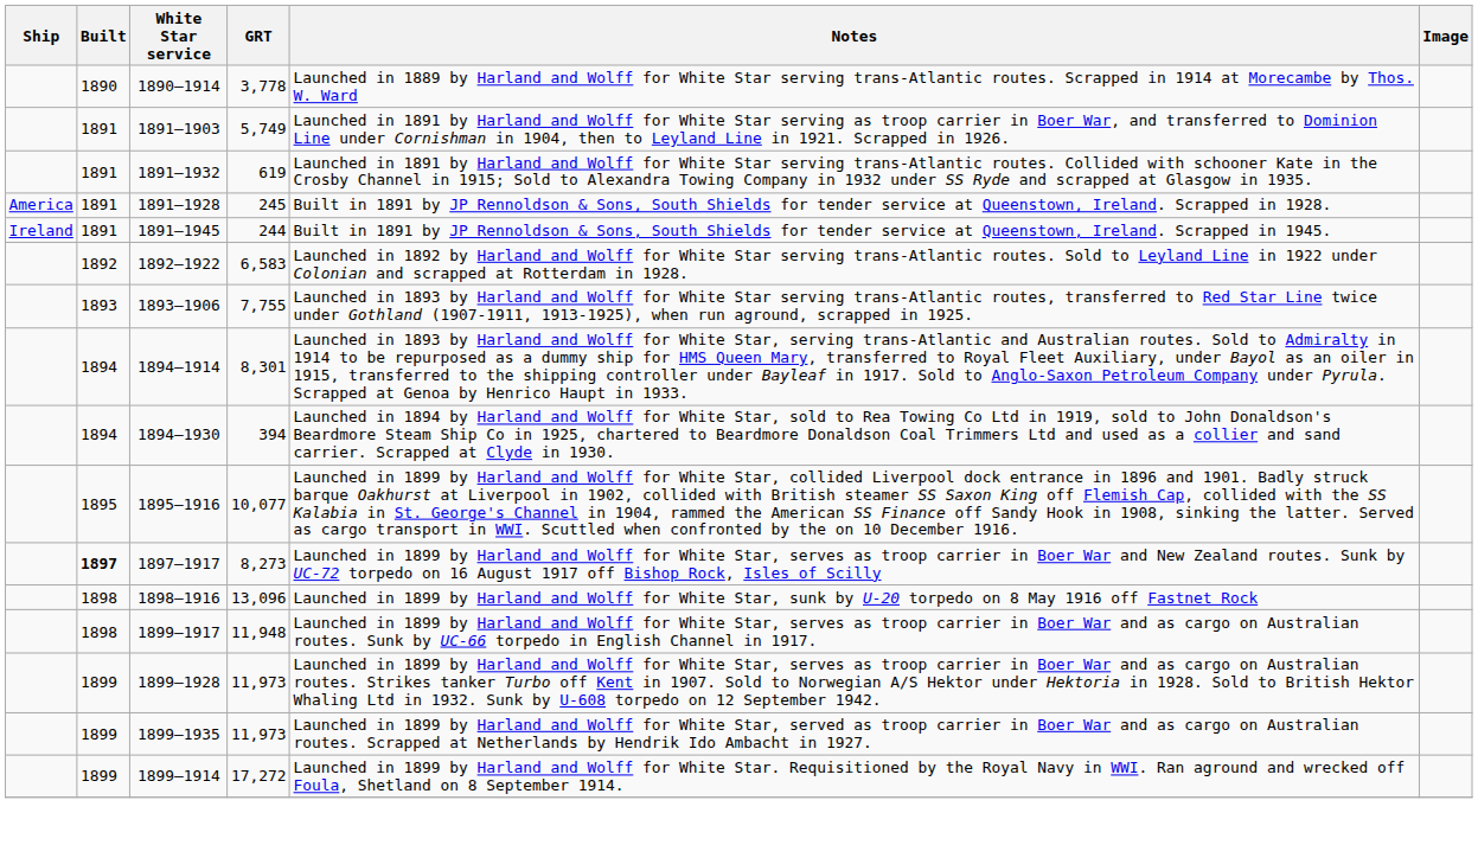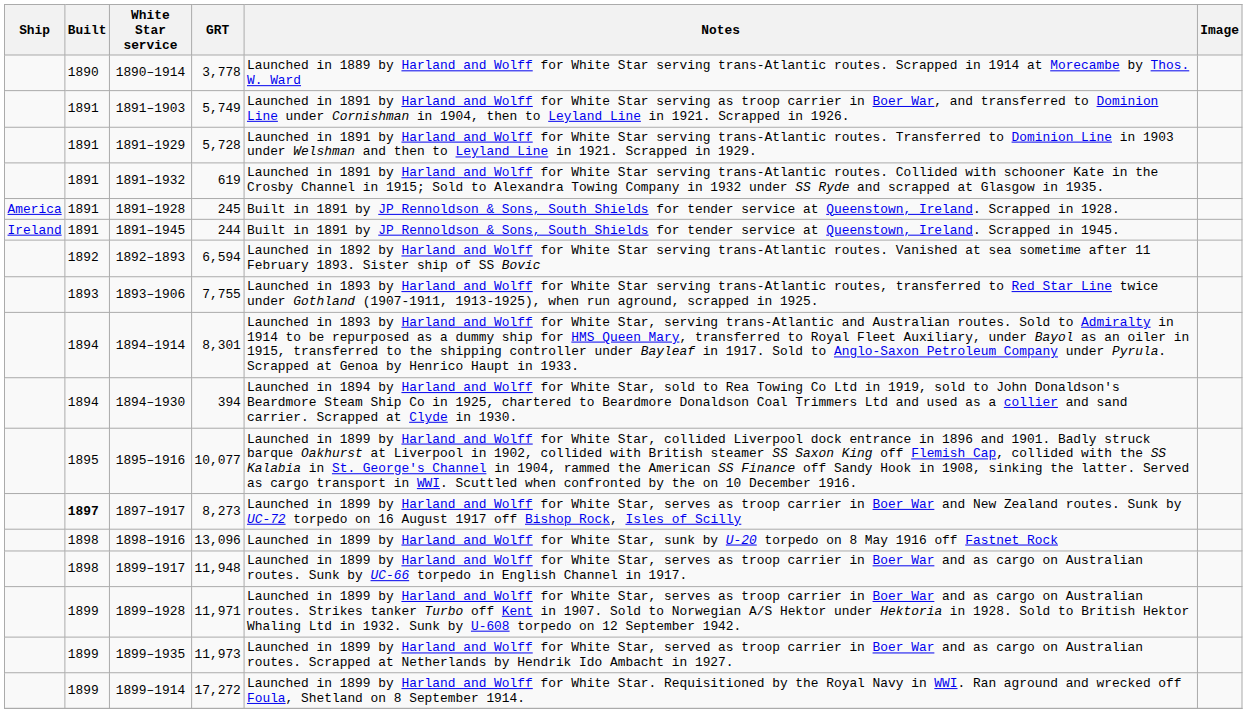+ row: 1891 | 1891–1929 | 5,728 | Launched in 1891 by Harland and Wolff for White Star serving trans-Atlantic routes. Transferred to Dominion Line in 1903 under Welshman and then to Leyland Line in 1921. Scrapped in 1929.
+ row: 1892 | 1892–1893 | 6,594 | Launched in 1892 by Harland and Wolff for White Star serving trans-Atlantic routes. Vanished at sea sometime after 11 February 1893. Sister ship of SS Bovic
- row: 1892 | 1892–1922 | 6,583 | Launched in 1892 by Harland and Wolff for White Star serving trans-Atlantic routes. Sold to Leyland Line in 1922 under Colonian and scrapped at Rotterdam in 1928.
1899–1928 | GRT: 11,973 -> 11,971
